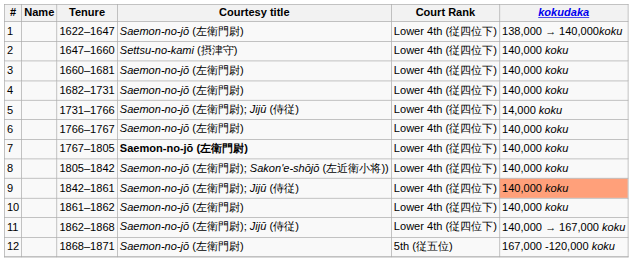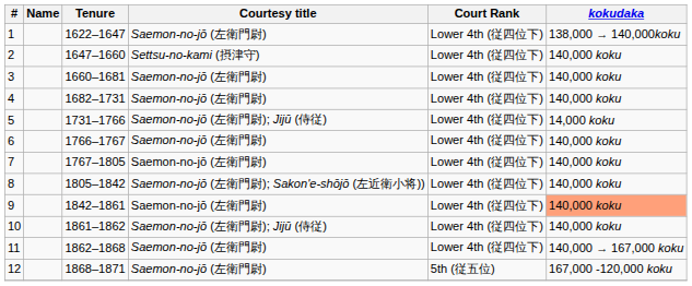7 | Courtesy title: bold -> normal
9 | Courtesy title: Saemon-no-jō (左衛門尉); Jijū (侍従) -> Saemon-no-jō (左衛門尉)
10 | Courtesy title: Saemon-no-jō (左衛門尉) -> Saemon-no-jō (左衛門尉); Jijū (侍従)
11 | Courtesy title: Saemon-no-jō (左衛門尉); Jijū (侍従) -> Saemon-no-jō (左衛門尉)
